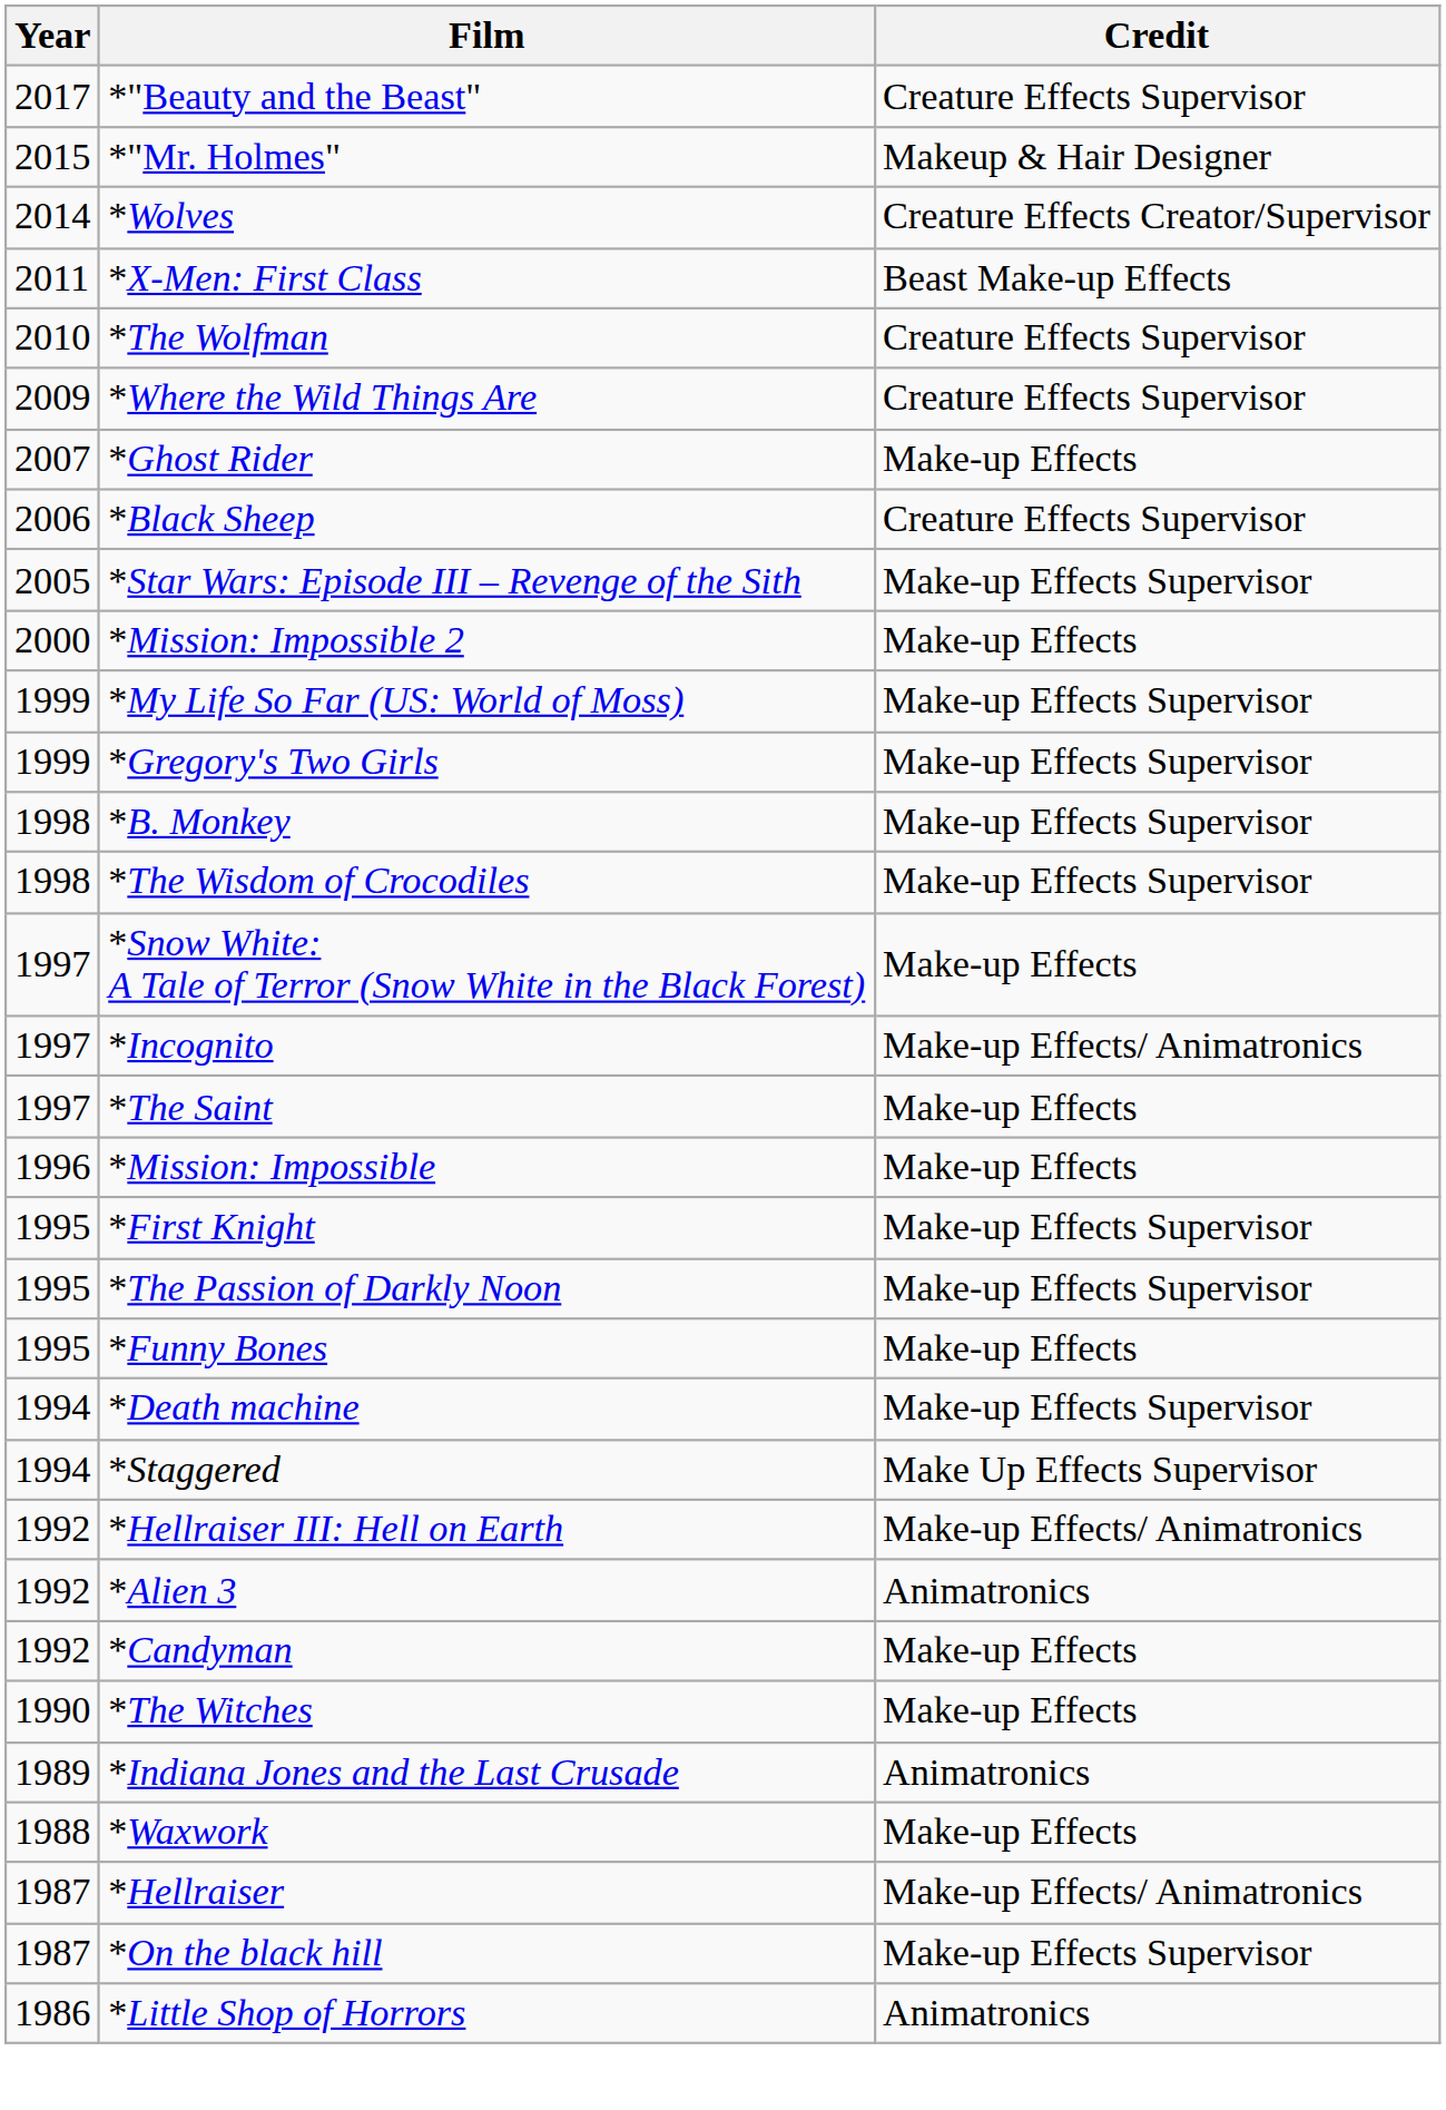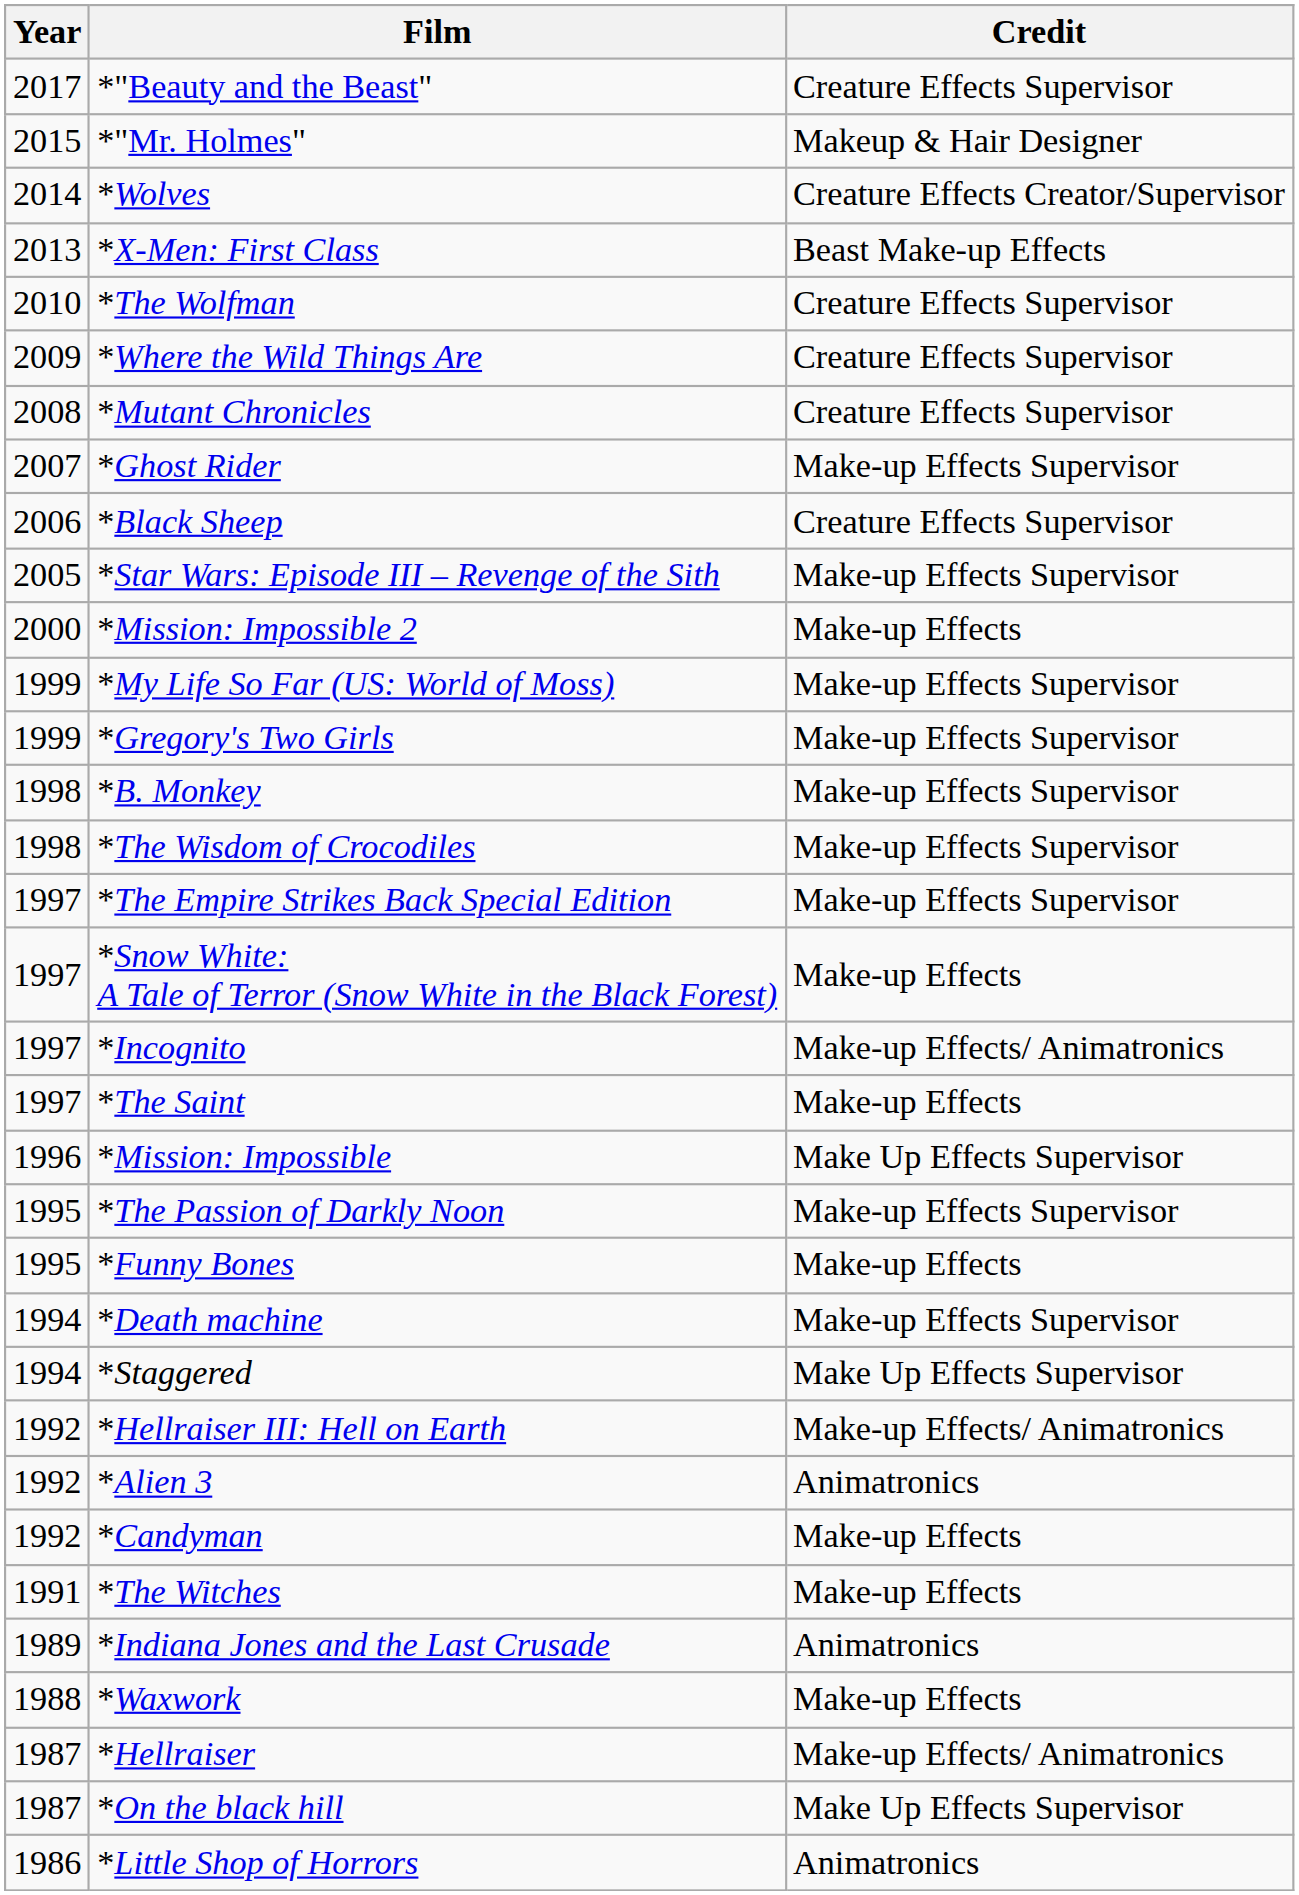*X-Men: First Class | Year: 2011 -> 2013
+ row: 2008 | *Mutant Chronicles | Creature Effects Supervisor
*Ghost Rider | Credit: Make-up Effects -> Make-up Effects Supervisor
+ row: 1997 | *The Empire Strikes Back Special Edition | Make-up Effects Supervisor
*Mission: Impossible | Credit: Make-up Effects -> Make Up Effects Supervisor
- row: 1995 | *First Knight | Make-up Effects Supervisor
*The Witches | Year: 1990 -> 1991
*On the black hill | Credit: Make-up Effects Supervisor -> Make Up Effects Supervisor
